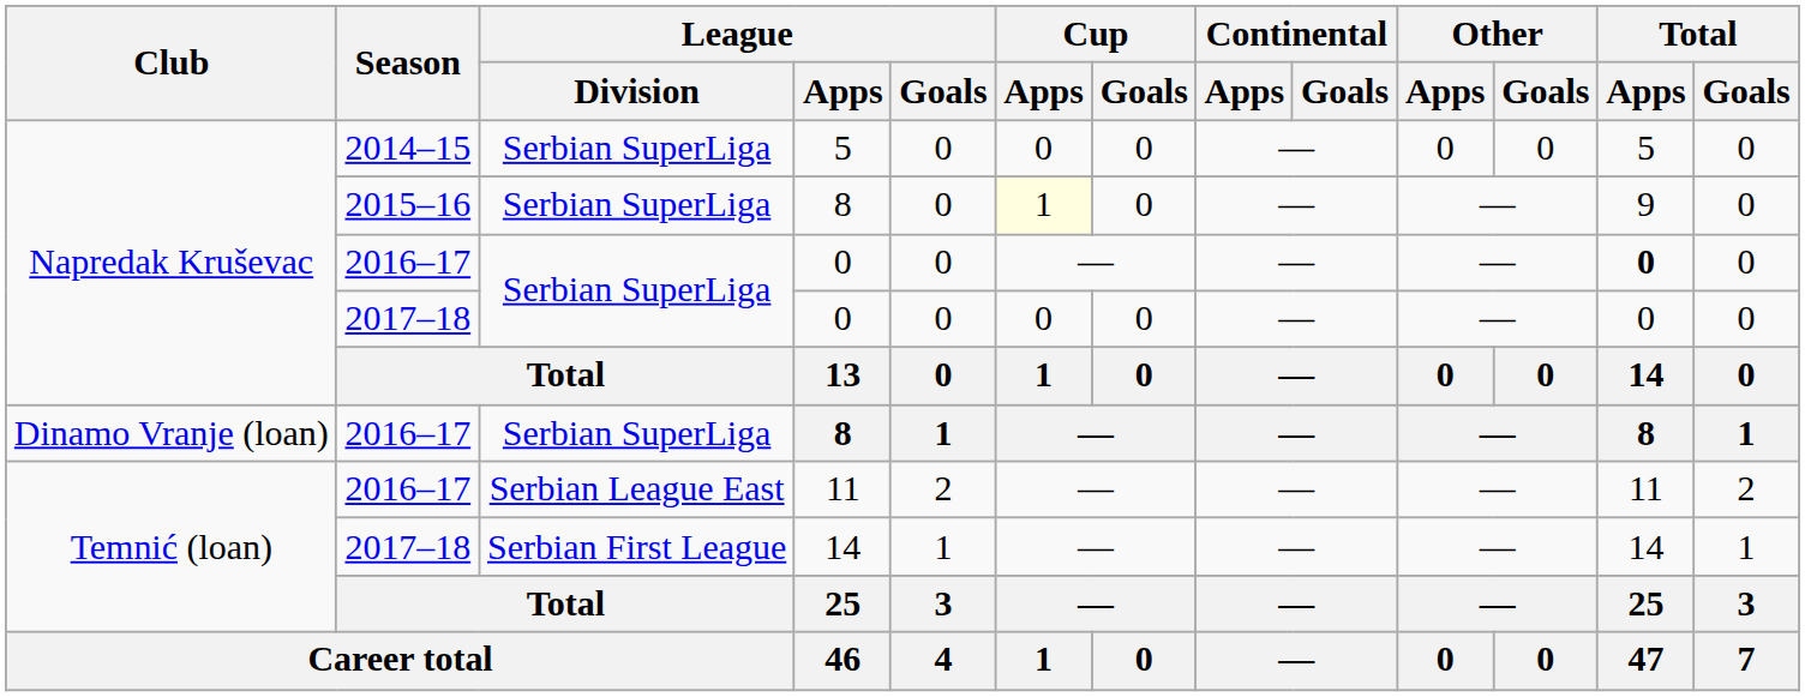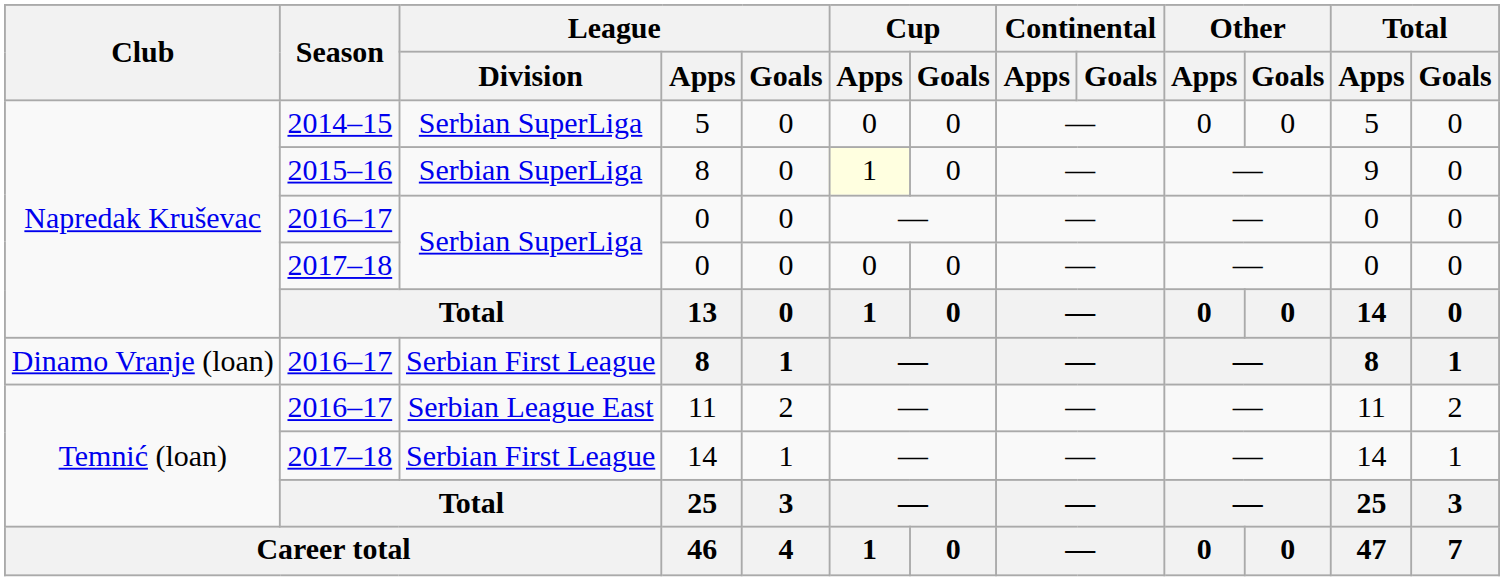2016–17 / 0 | Total / Apps: bold -> normal
2016–17 / 8 | League / Division: Serbian SuperLiga -> Serbian First League
